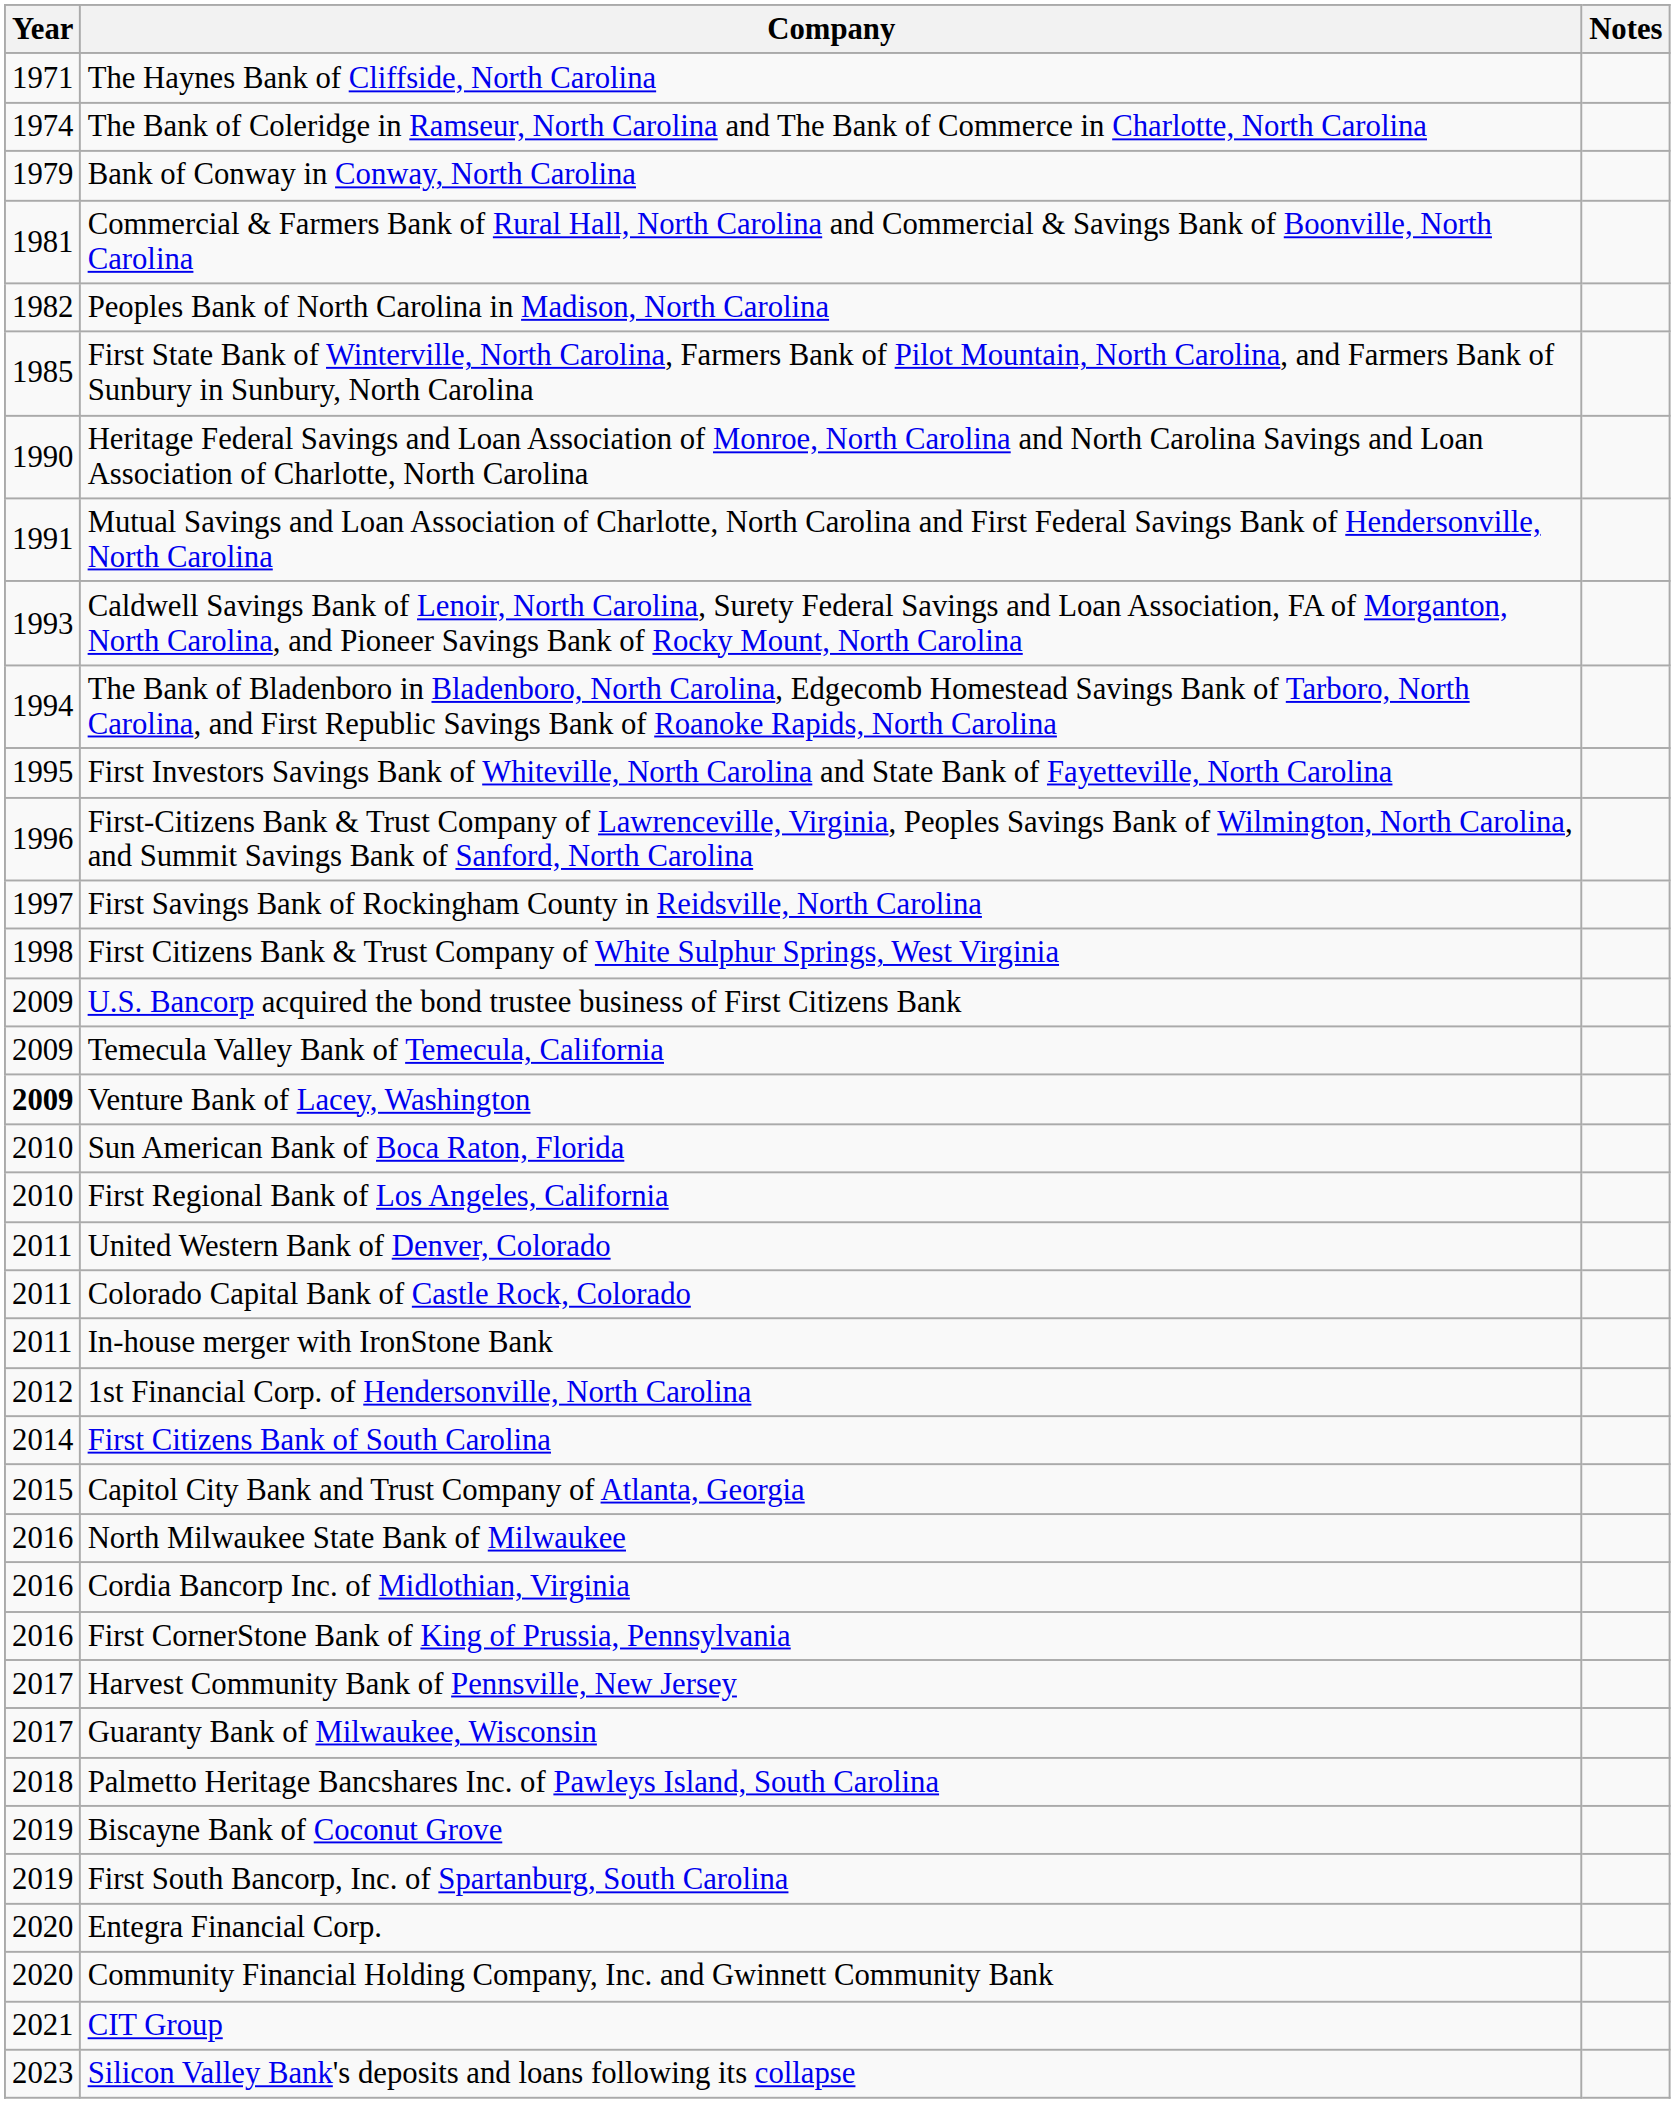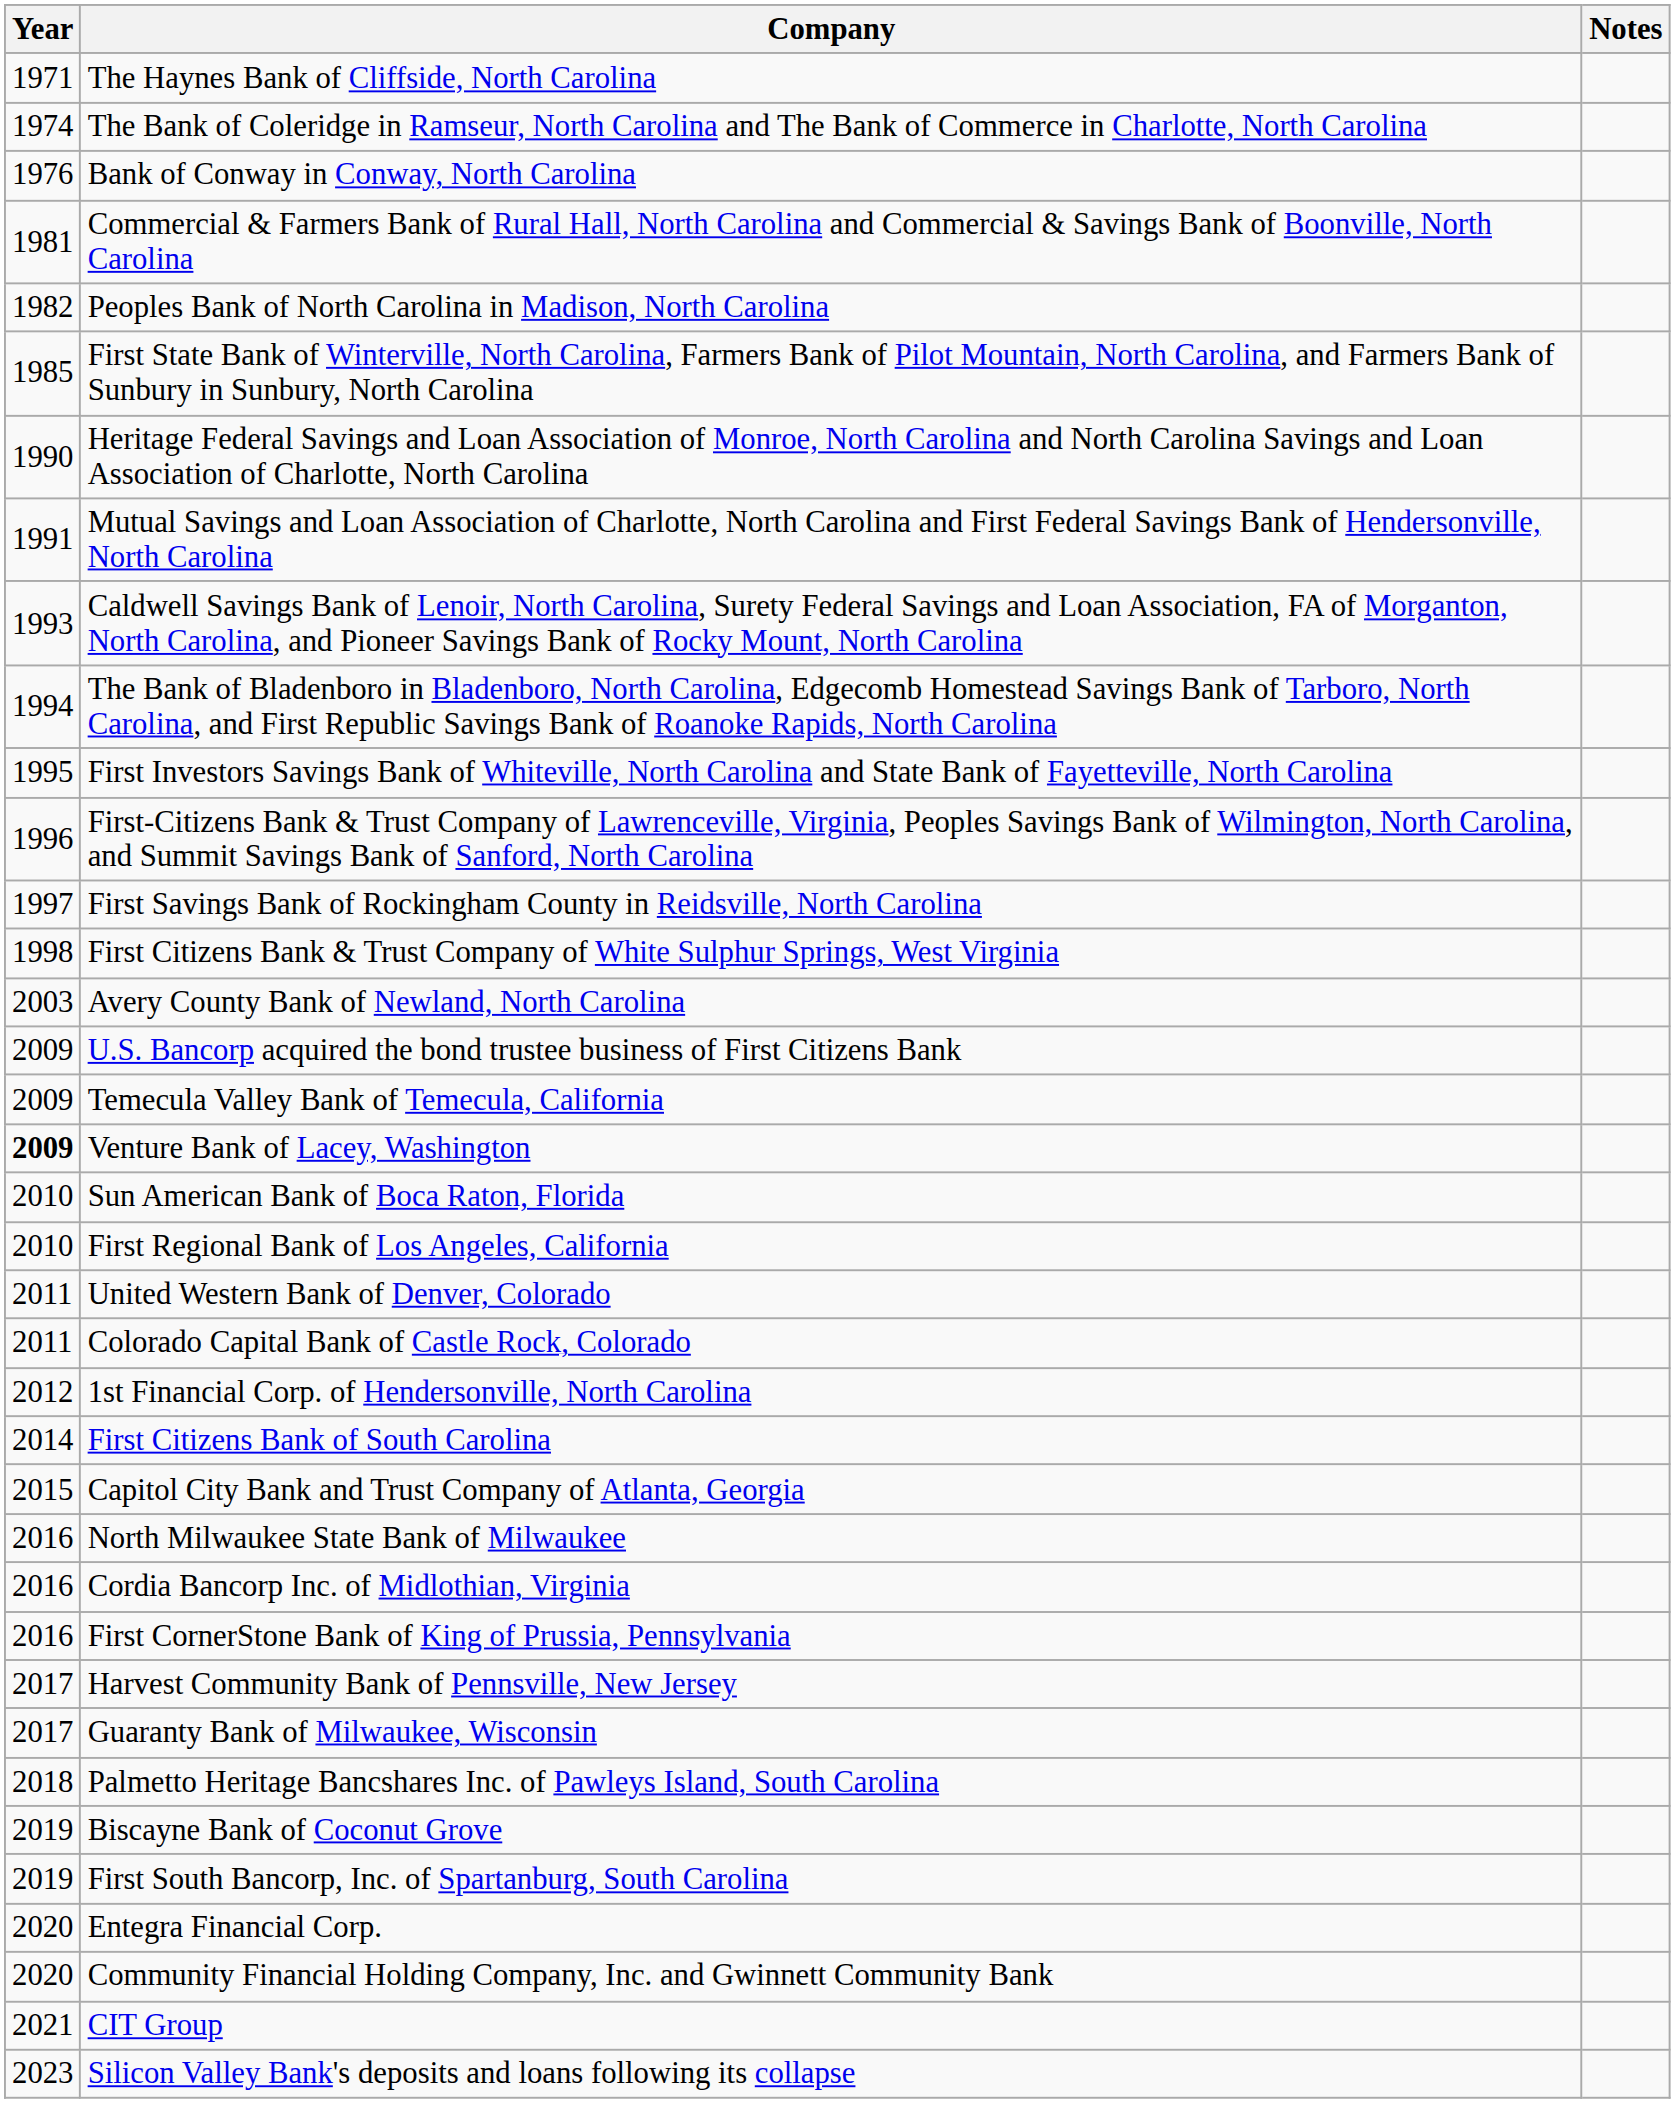Bank of Conway in Conway, North Carolina | Year: 1979 -> 1976
+ row: 2003 | Avery County Bank of Newland, North Carolina
- row: 2011 | In-house merger with IronStone Bank
